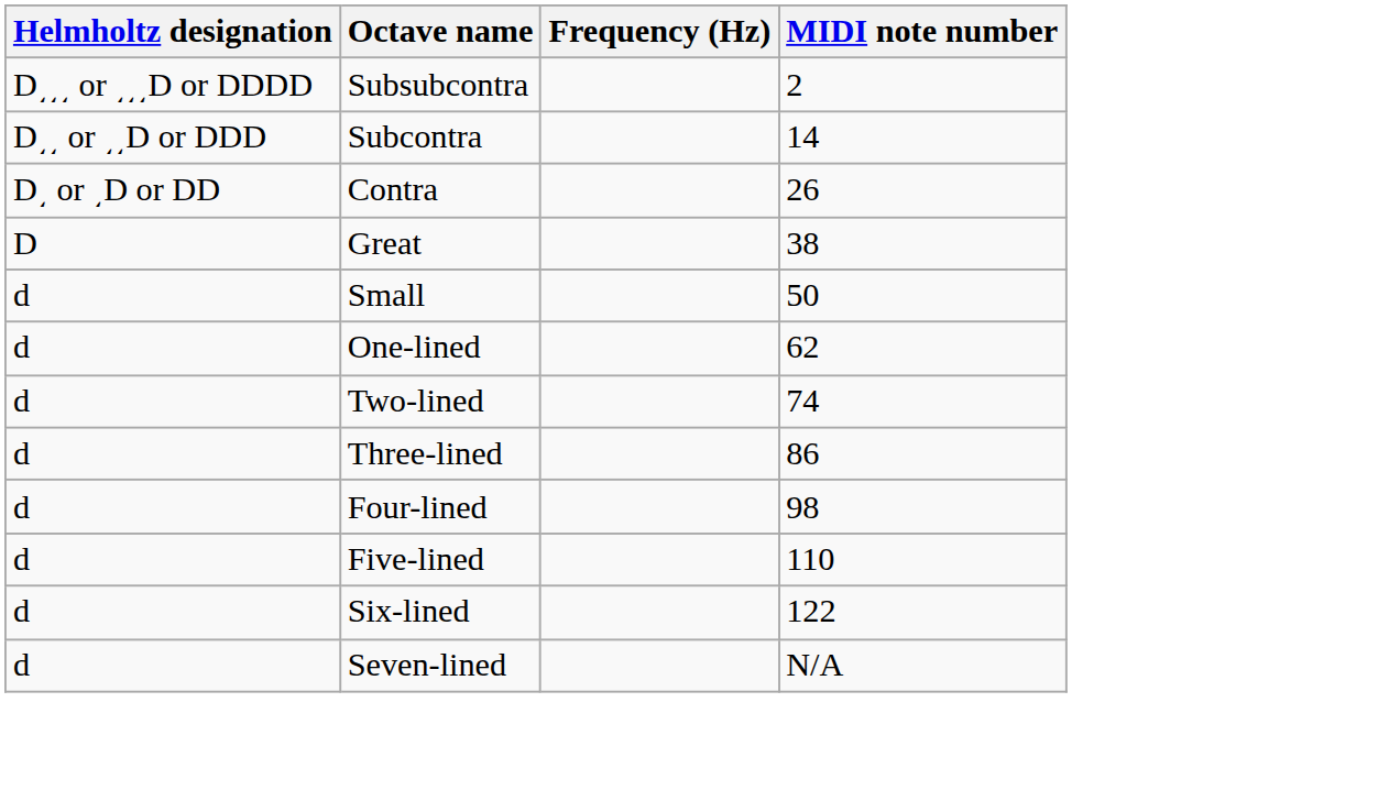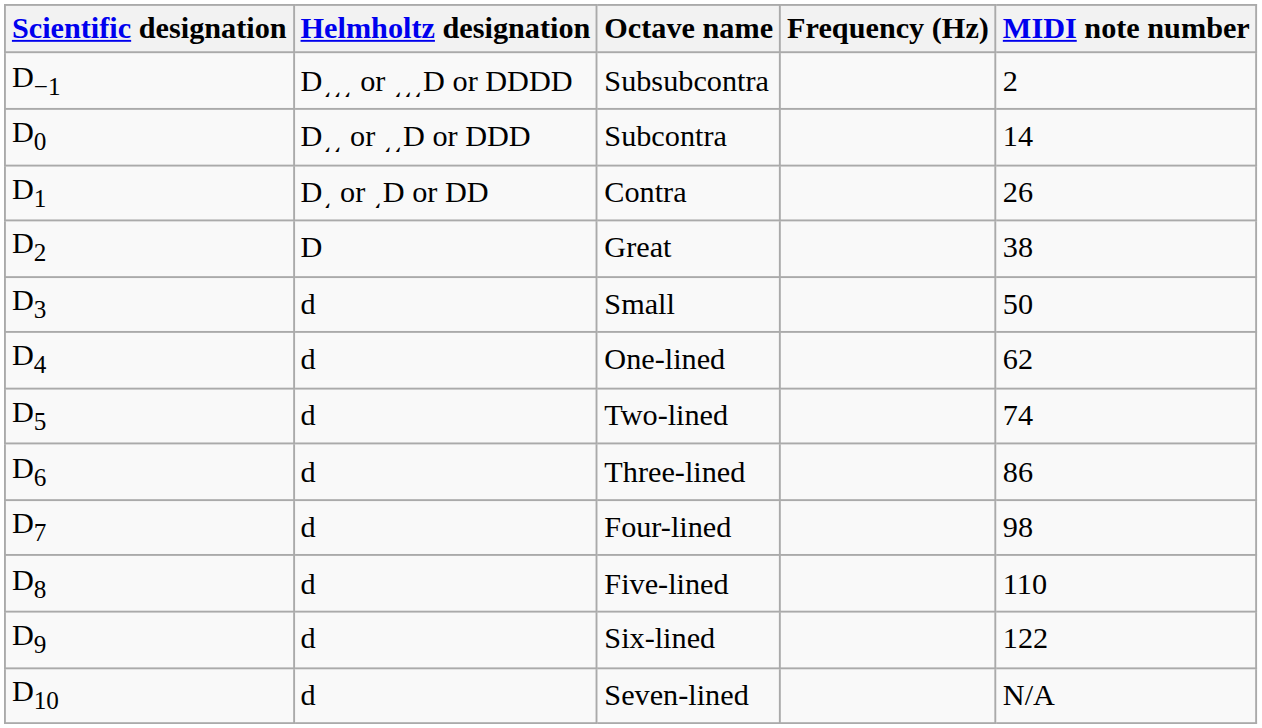+ column: Scientific designation | D−1 | D0 | D1 | D2 | D3 | D4 | D5 | D6 | D7 | D8 | D9 | D10
